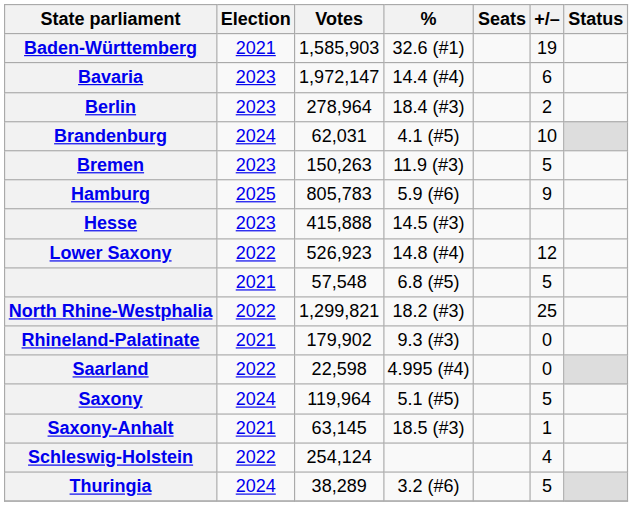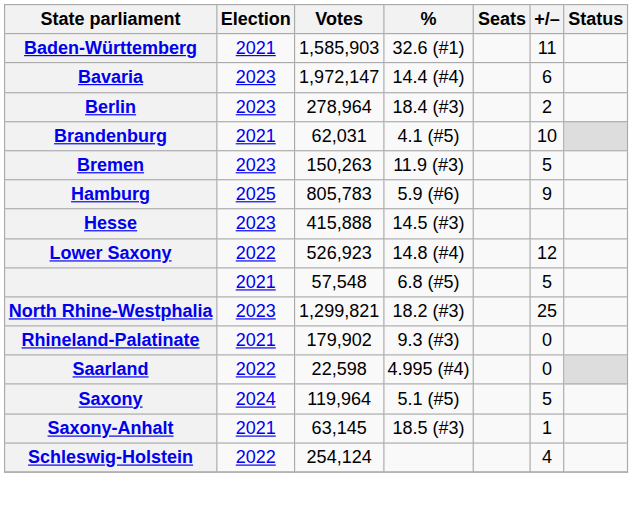Baden-Württemberg | +/–: 19 -> 11
Brandenburg | Election: 2024 -> 2021
North Rhine-Westphalia | Election: 2022 -> 2023
- row: Thuringia | 2024 | 38,289 | 3.2 (#6) | 5
